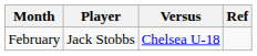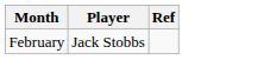- column: Versus | Chelsea U-18
